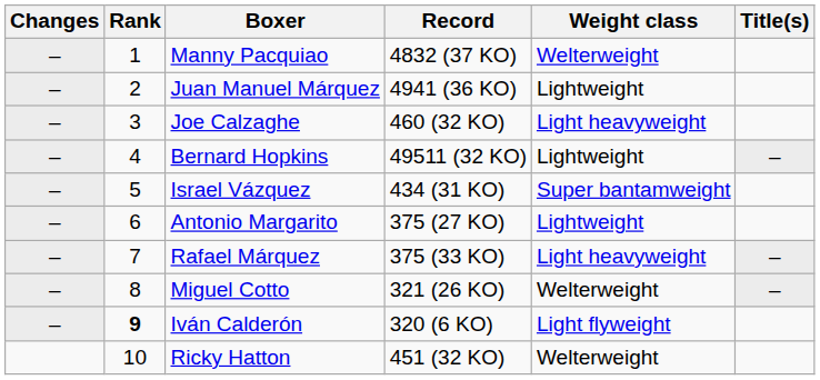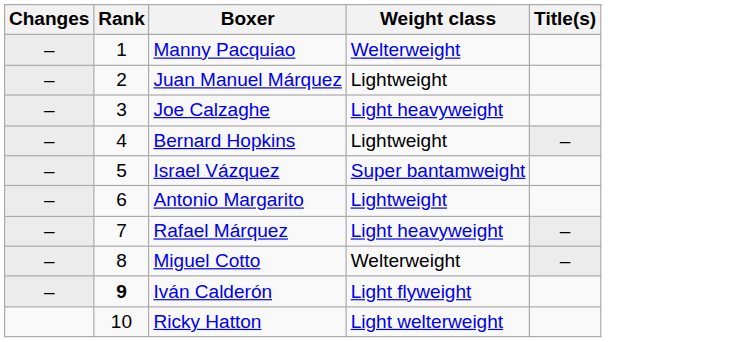- column: Record | 4832 (37 KO) | 4941 (36 KO) | 460 (32 KO) | 49511 (32 KO) | 434 (31 KO) | 375 (27 KO) | 375 (33 KO) | 321 (26 KO) | 320 (6 KO) | 451 (32 KO)
Ricky Hatton | Weight class: Welterweight -> Light welterweight
